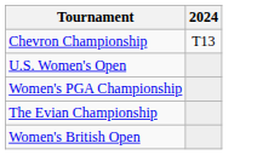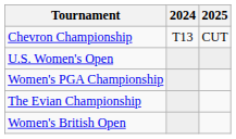+ column: 2025 | CUT
